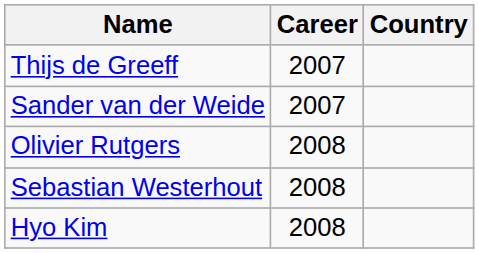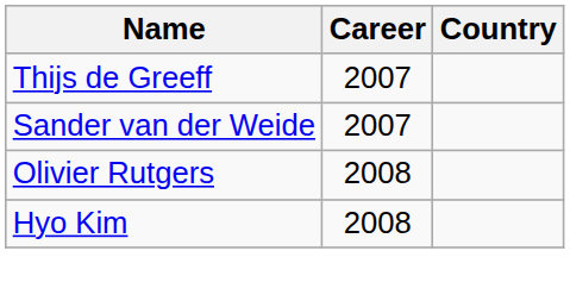- row: Sebastian Westerhout | 2008
